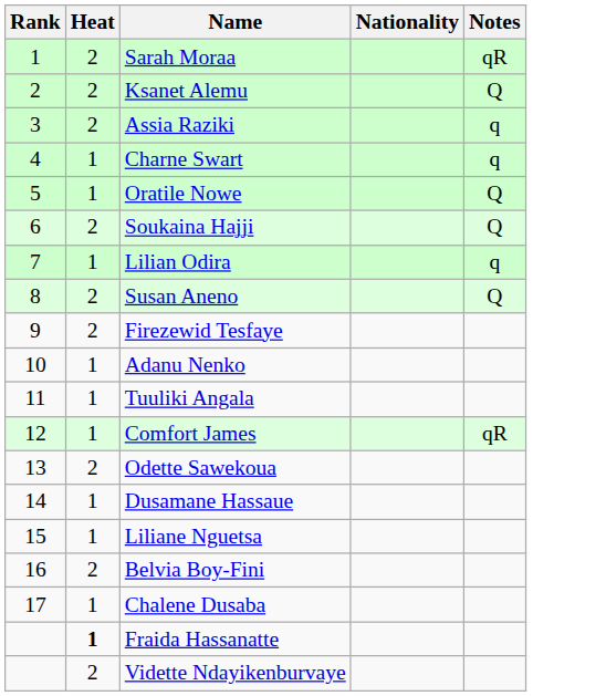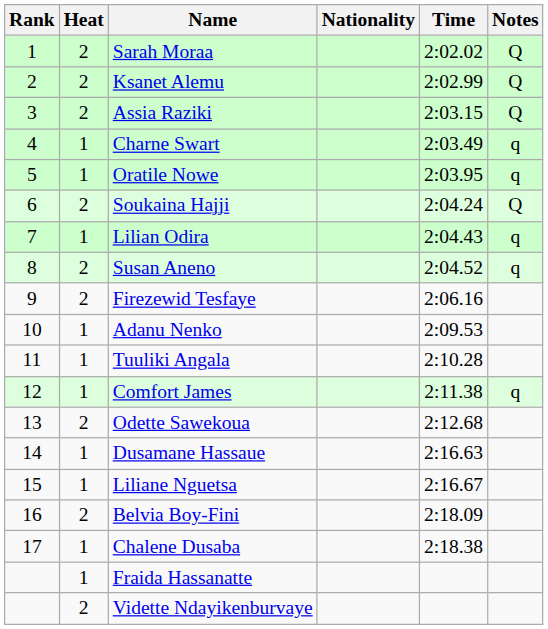+ column: Time | 2:02.02 | 2:02.99 | 2:03.15 | 2:03.49 | 2:03.95 | 2:04.24 | 2:04.43 | 2:04.52 | 2:06.16 | 2:09.53 | 2:10.28 | 2:11.38 | 2:12.68 | 2:16.63 | 2:16.67 | 2:18.09 | 2:18.38
Sarah Moraa | Notes: qR -> Q
Assia Raziki | Notes: q -> Q
Oratile Nowe | Notes: Q -> q
Susan Aneno | Notes: Q -> q
Comfort James | Notes: qR -> q
Fraida Hassanatte | Heat: bold -> normal
